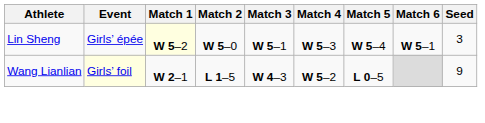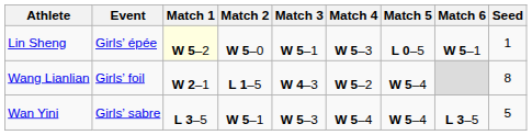Lin Sheng | Match 5: W 5–4 -> L 0–5
Lin Sheng | Seed: 3 -> 1
Wang Lianlian | Event: lightyellow background -> no background
Wang Lianlian | Match 5: L 0–5 -> W 5–4
Wang Lianlian | Seed: 9 -> 8
+ row: Wan Yini | Girls’ sabre | L 3–5 | W 5–1 | W 5–3 | W 5–4 | W 5–4 | L 3–5 | 5
